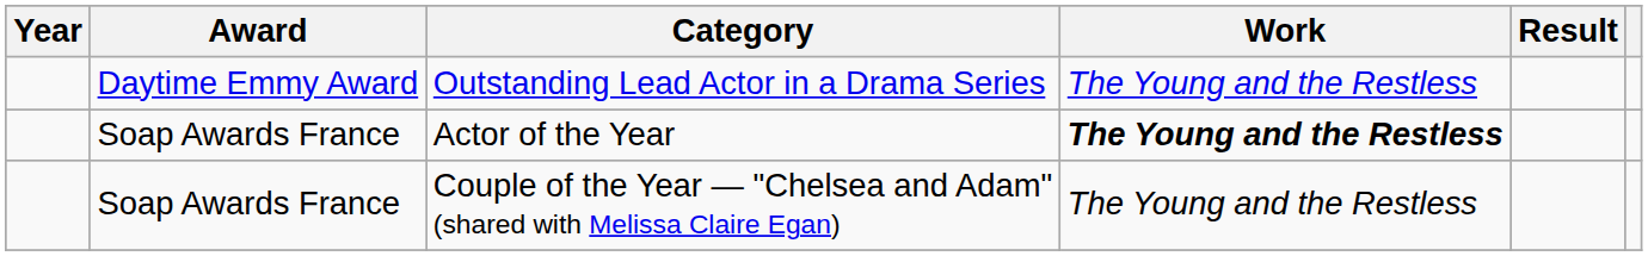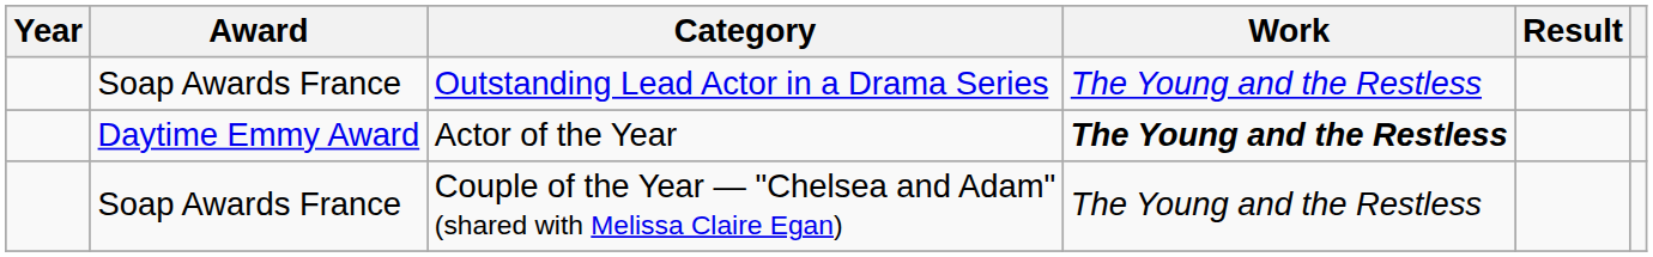Outstanding Lead Actor in a Drama Series | Award: Daytime Emmy Award -> Soap Awards France
Actor of the Year | Award: Soap Awards France -> Daytime Emmy Award
